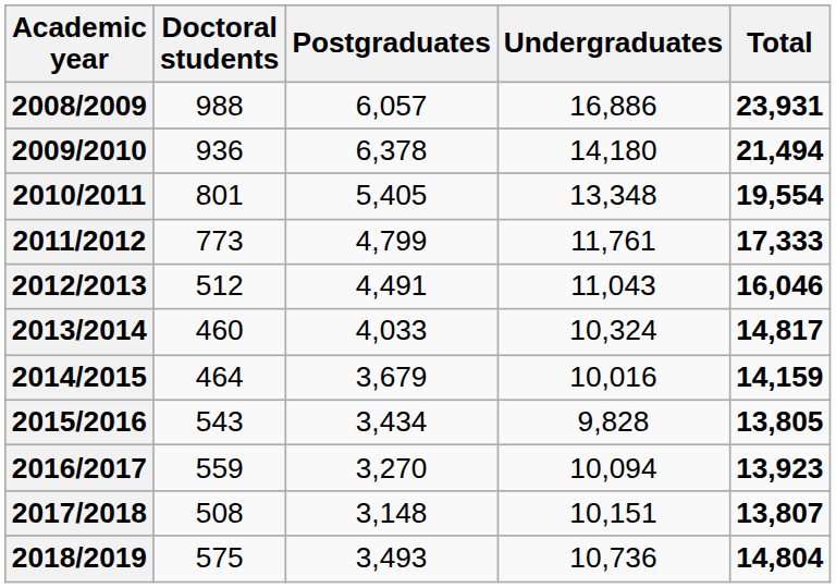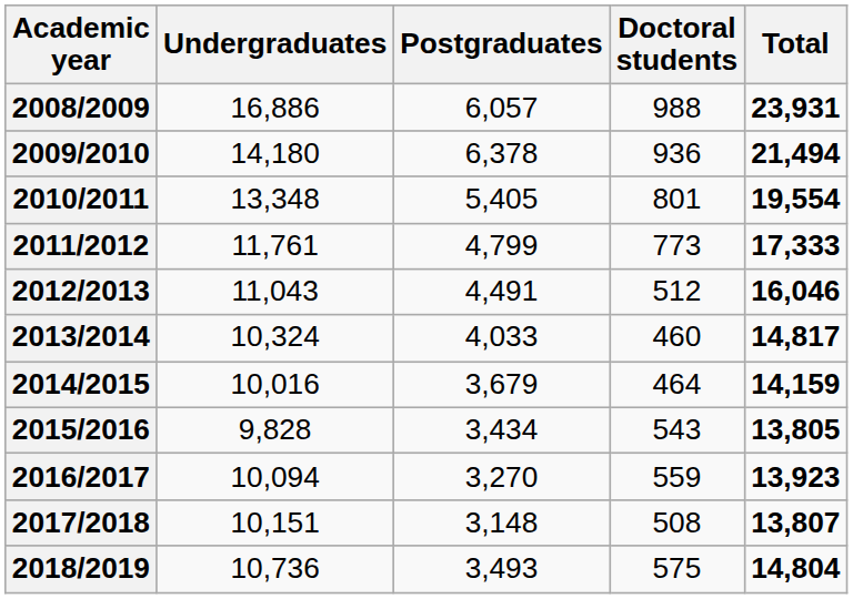columns swapped: Undergraduates <-> Doctoral students
